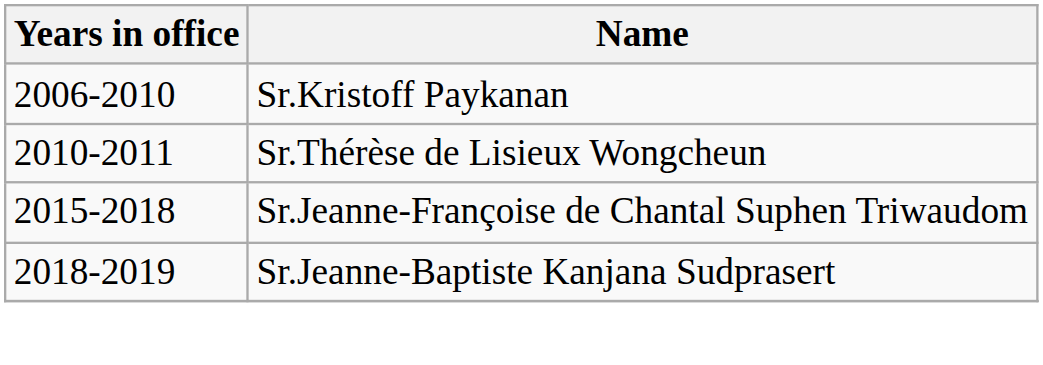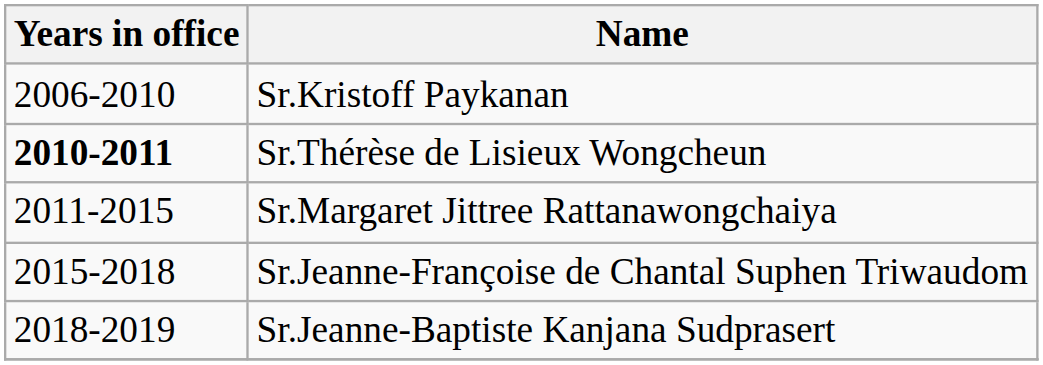Sr.Thérèse de Lisieux Wongcheun | Years in office: normal -> bold
+ row: 2011-2015 | Sr.Margaret Jittree Rattanawongchaiya
